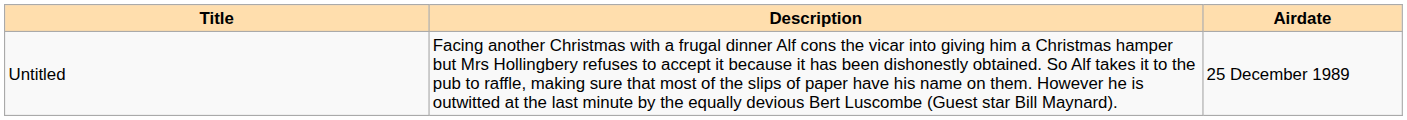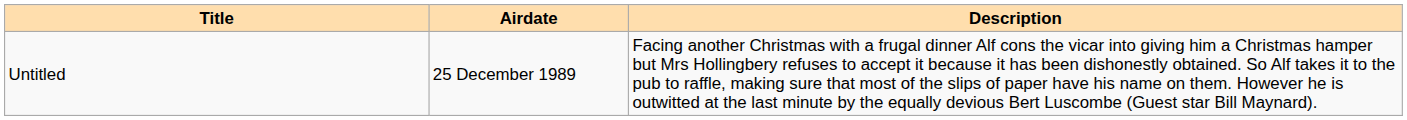columns swapped: Airdate <-> Description
